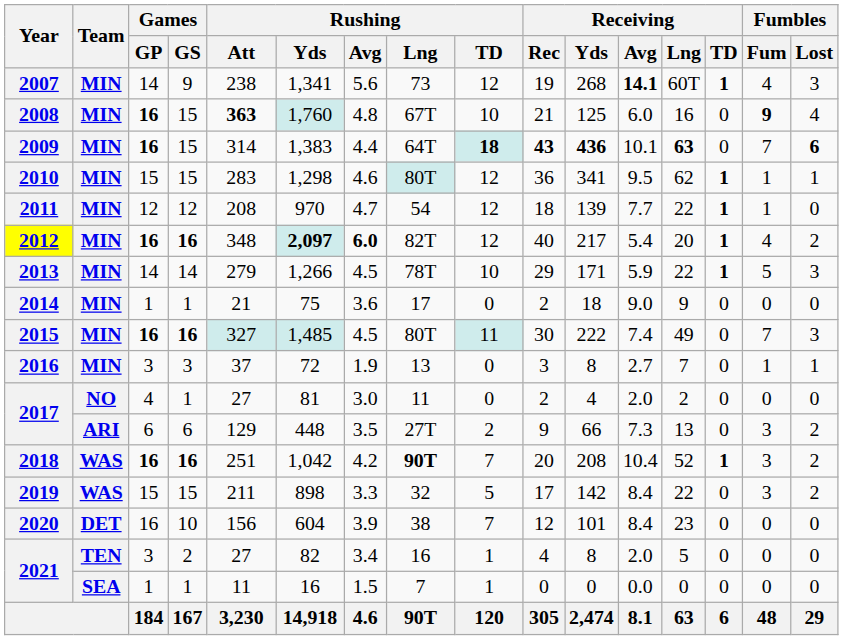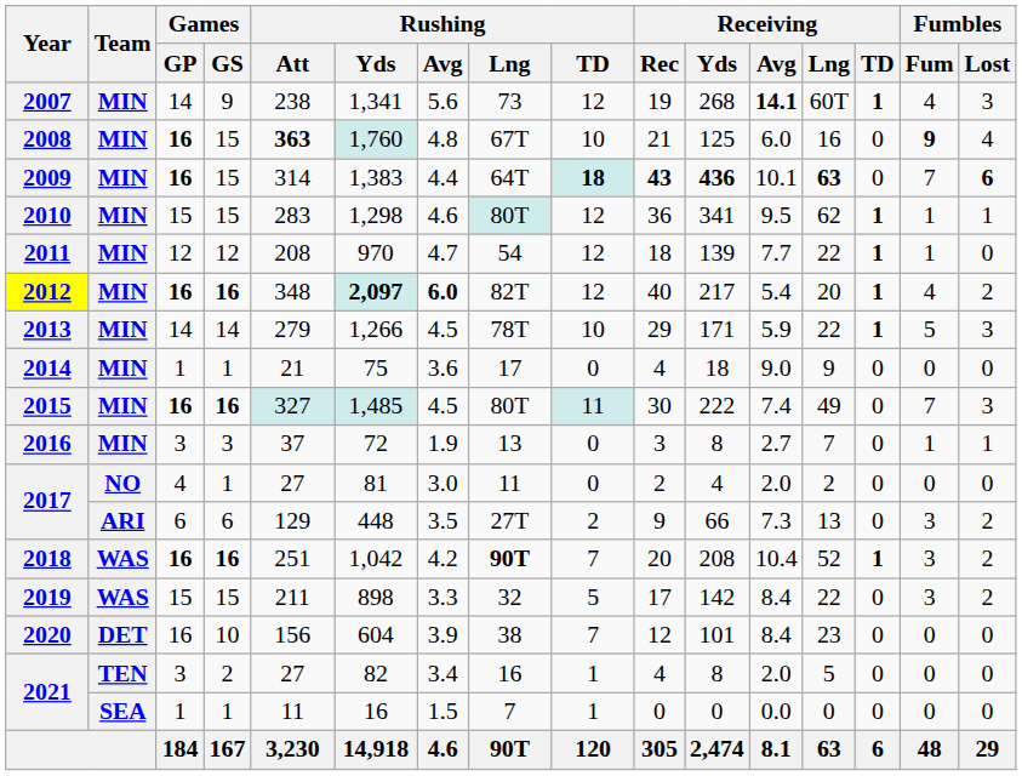2014 | Receiving / Rec: 2 -> 4
